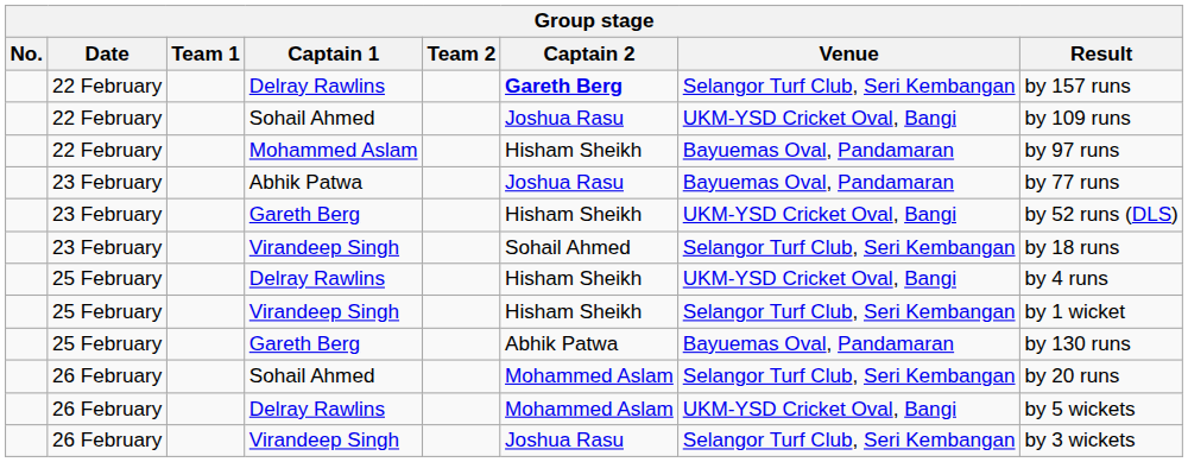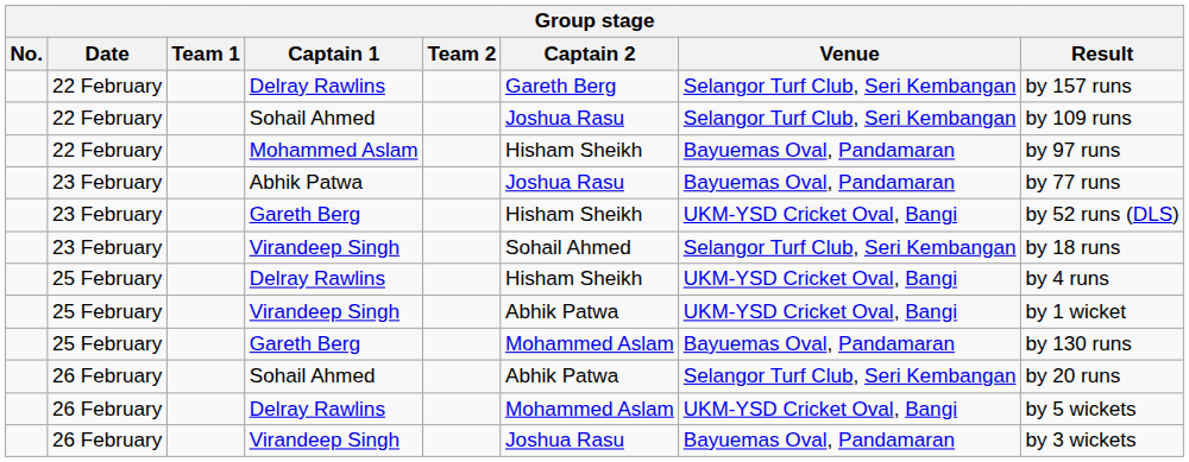22 February / Delray Rawlins | Captain 2: bold -> normal
22 February / Sohail Ahmed | Venue: UKM-YSD Cricket Oval, Bangi -> Selangor Turf Club, Seri Kembangan
25 February / Virandeep Singh | Captain 2: Hisham Sheikh -> Abhik Patwa
25 February / Virandeep Singh | Venue: Selangor Turf Club, Seri Kembangan -> UKM-YSD Cricket Oval, Bangi
25 February / Gareth Berg | Captain 2: Abhik Patwa -> Mohammed Aslam
26 February / Sohail Ahmed | Captain 2: Mohammed Aslam -> Abhik Patwa
26 February / Virandeep Singh | Venue: Selangor Turf Club, Seri Kembangan -> Bayuemas Oval, Pandamaran
